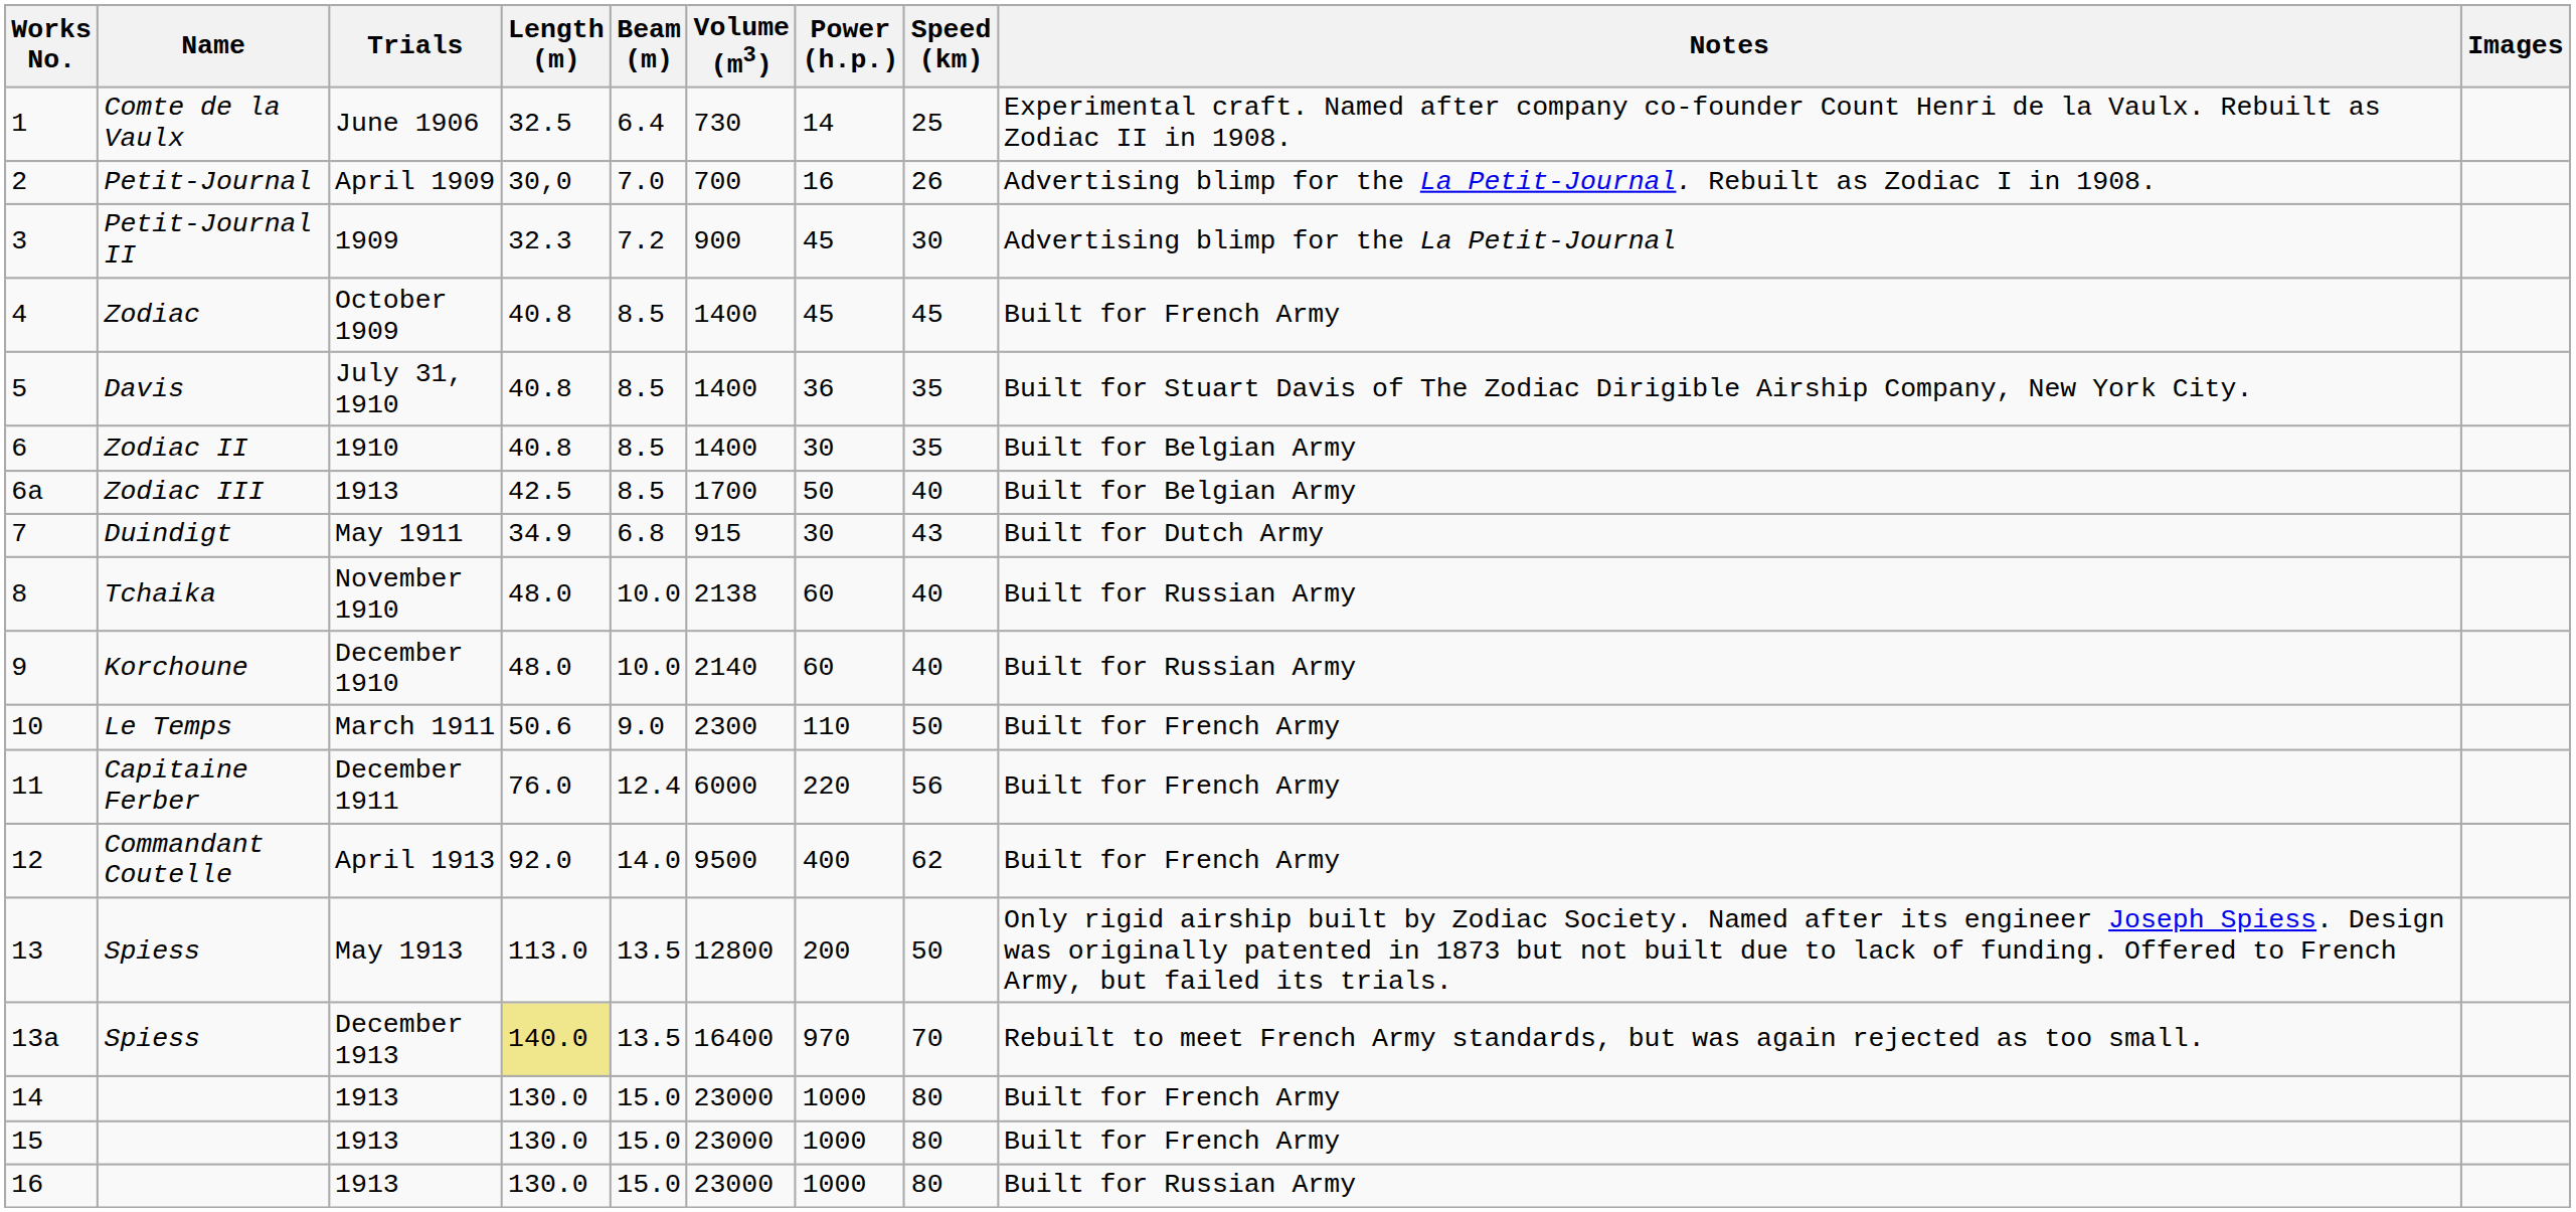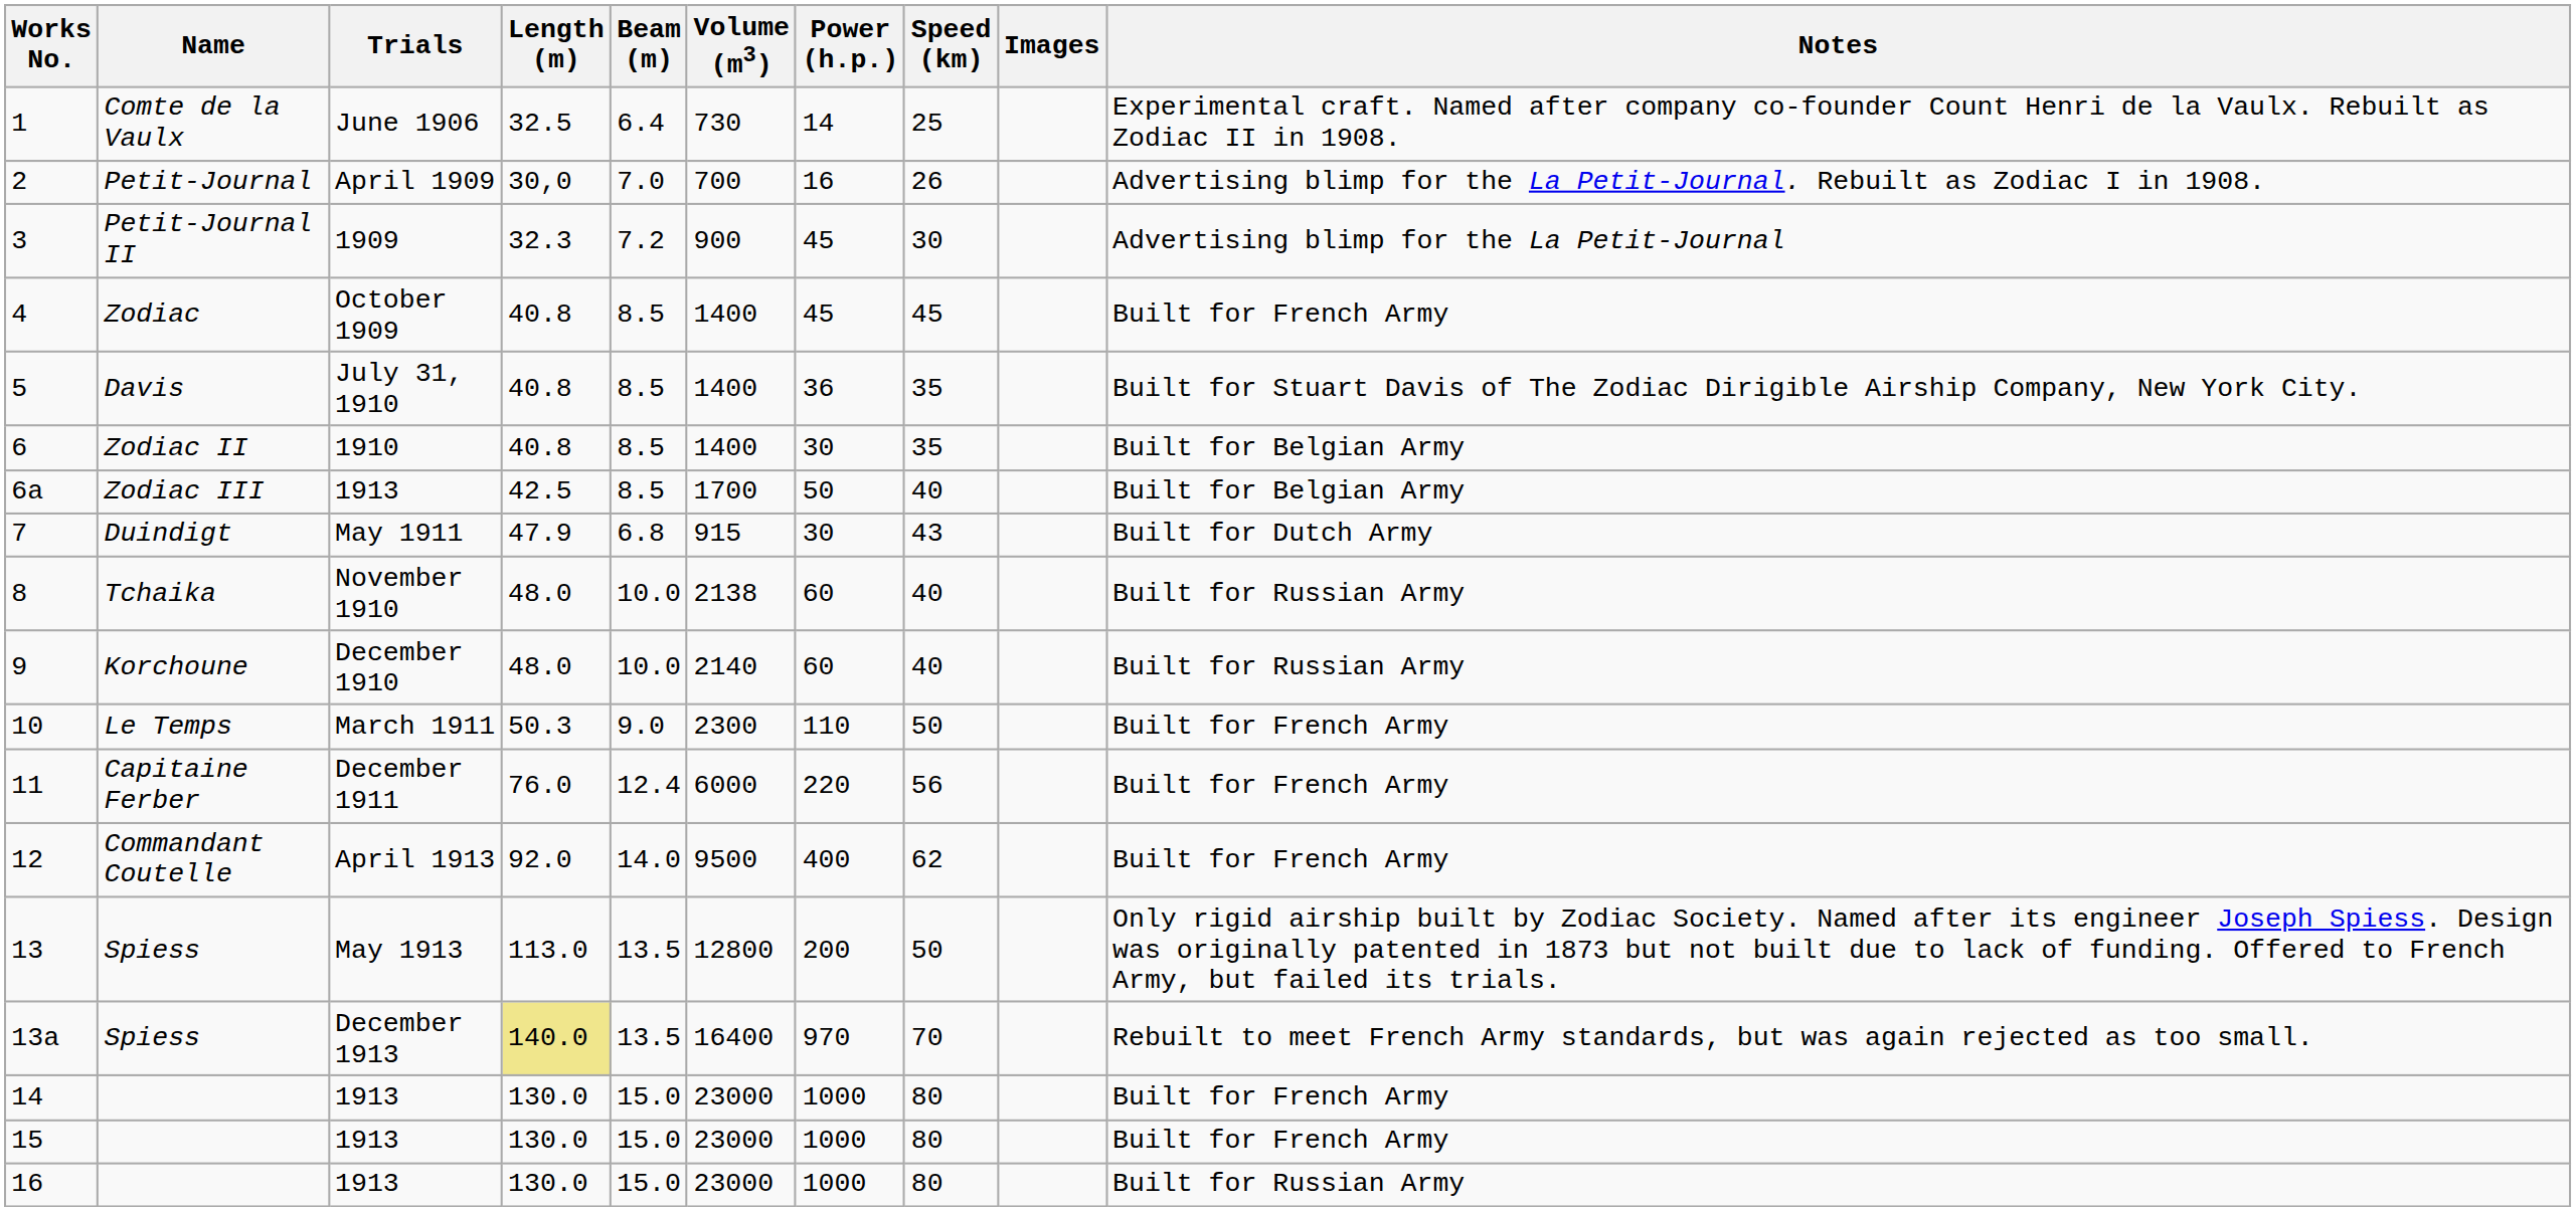columns swapped: Notes <-> Images
7 | Length (m): 34.9 -> 47.9
10 | Length (m): 50.6 -> 50.3
